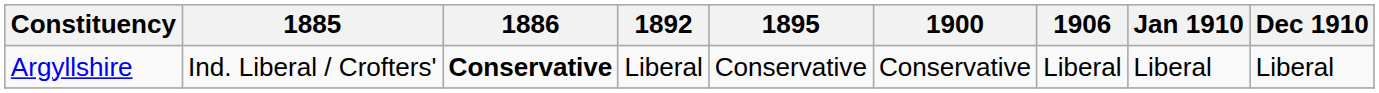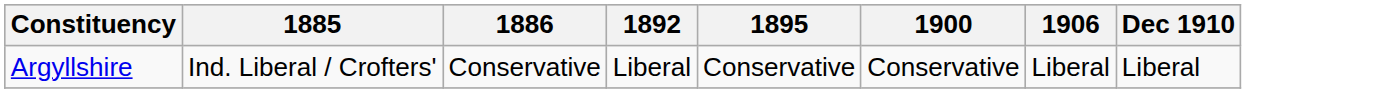- column: Jan 1910 | Liberal
Argyllshire | 1886: bold -> normal
